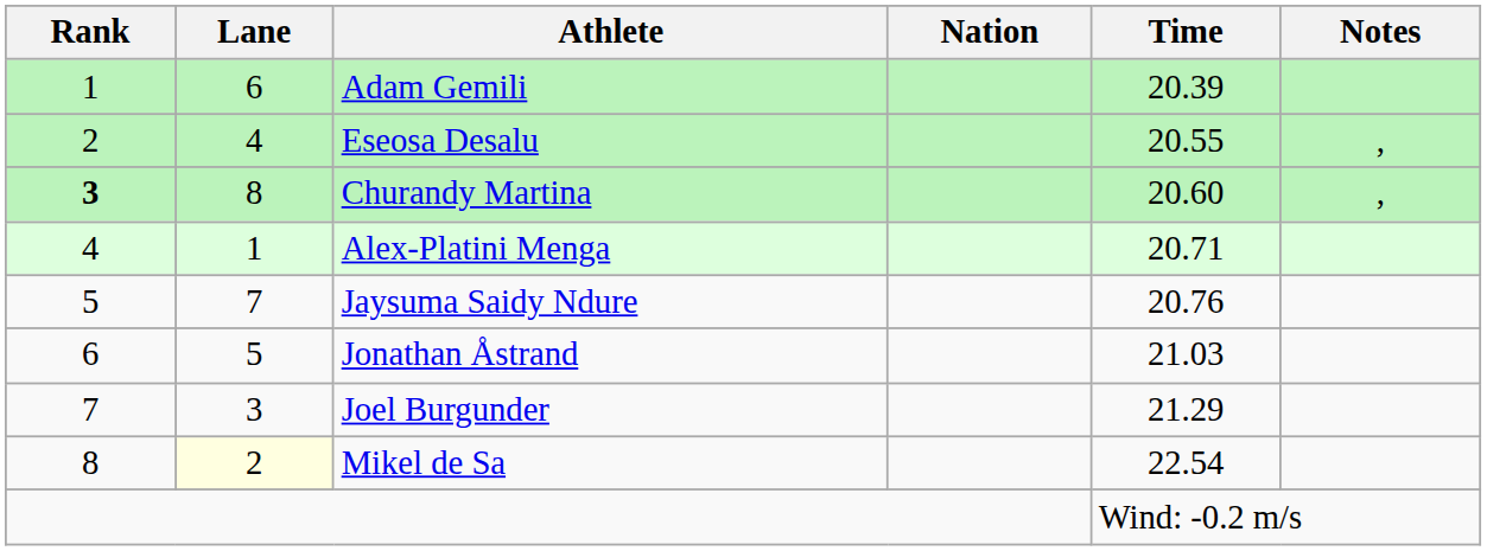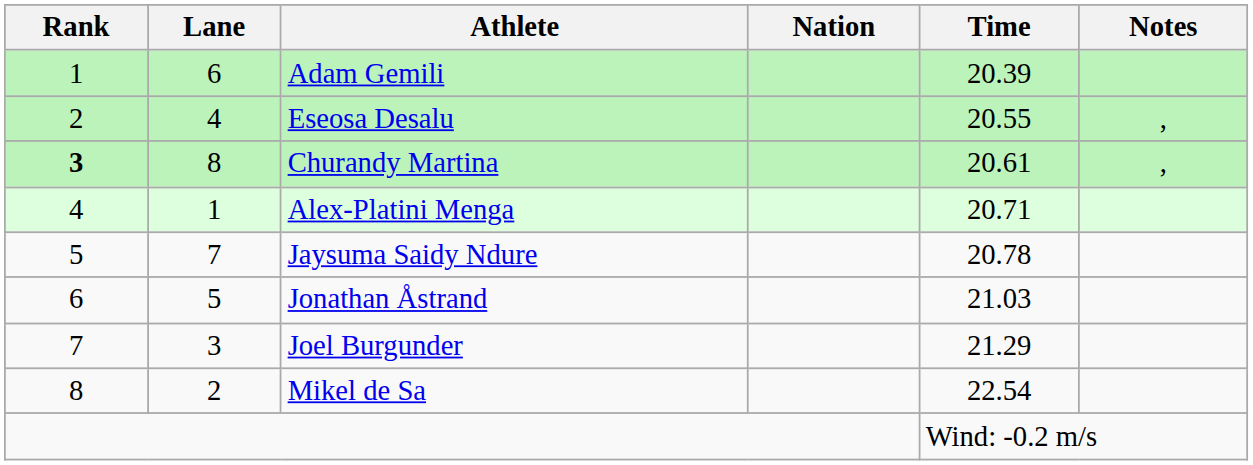Churandy Martina | Time: 20.60 -> 20.61
Jaysuma Saidy Ndure | Time: 20.76 -> 20.78
Mikel de Sa | Lane: lightyellow background -> no background
